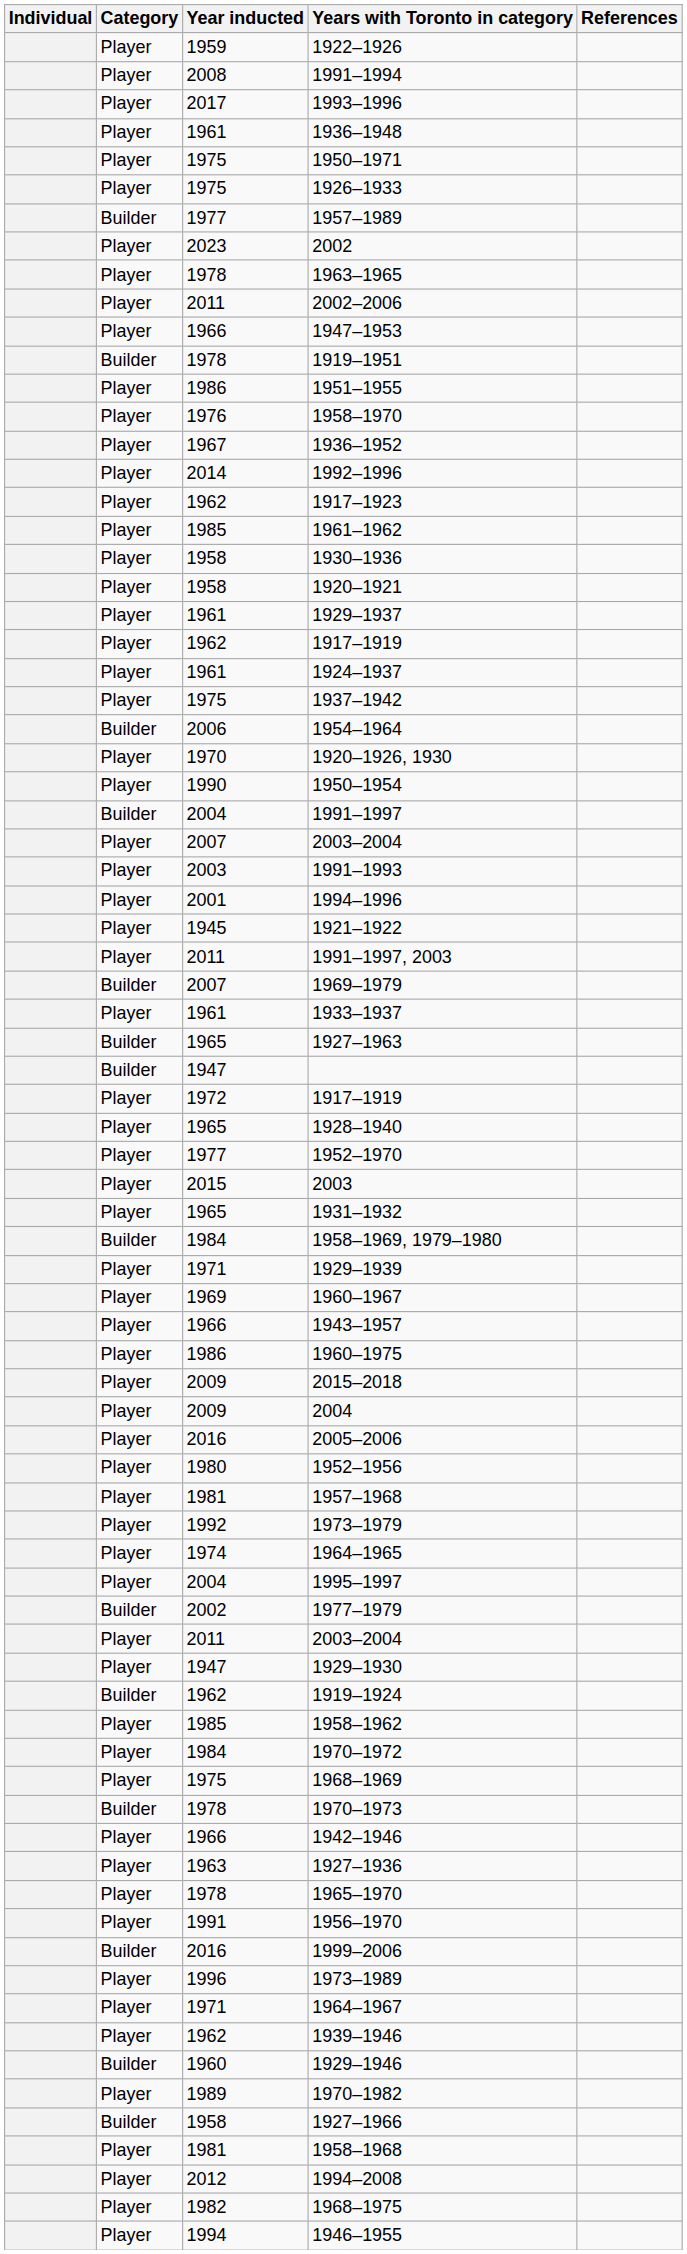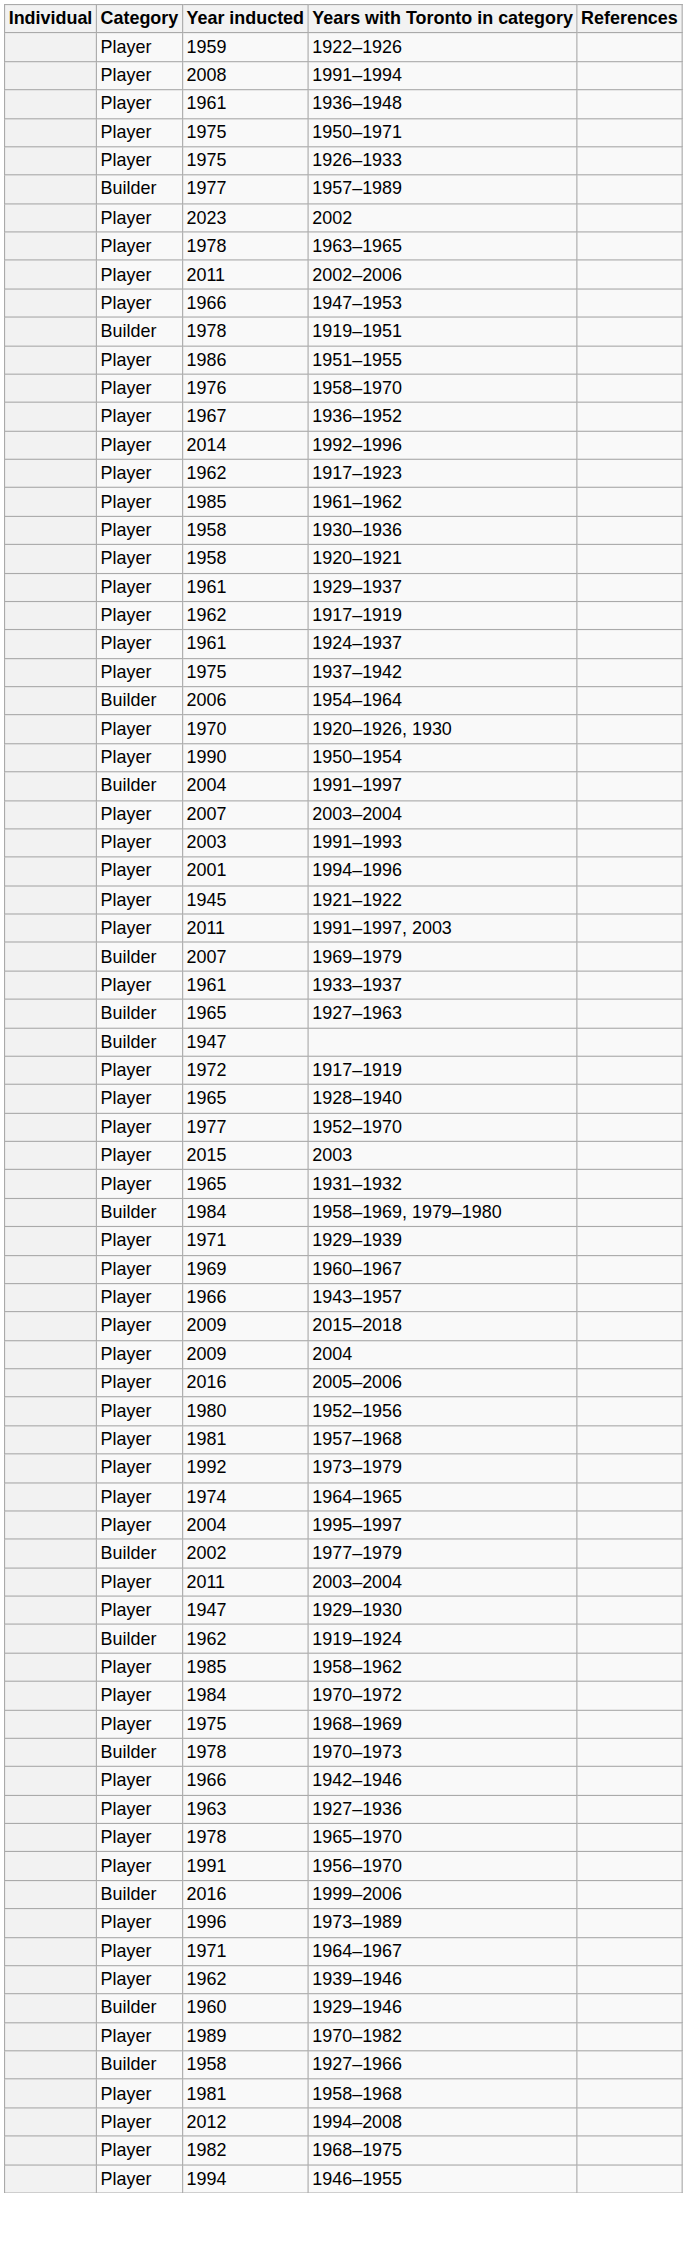- row: Player | 2017 | 1993–1996
- row: Player | 1986 | 1960–1975
